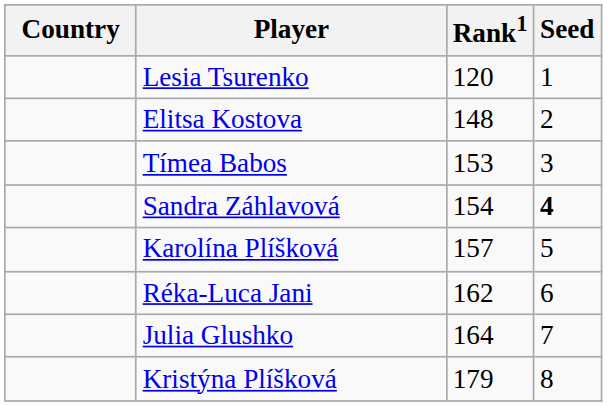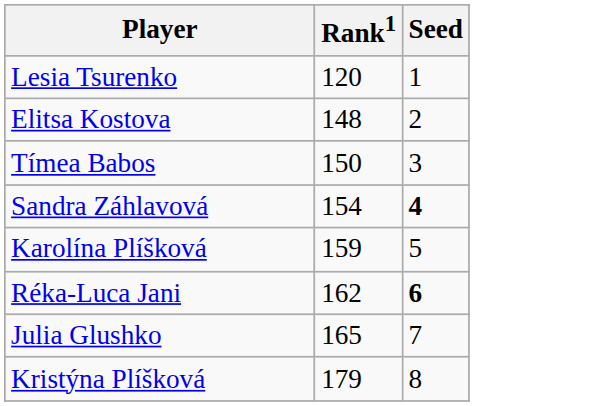- column: Country
Tímea Babos | Rank1: 153 -> 150
Karolína Plíšková | Rank1: 157 -> 159
Réka-Luca Jani | Seed: normal -> bold
Julia Glushko | Rank1: 164 -> 165
